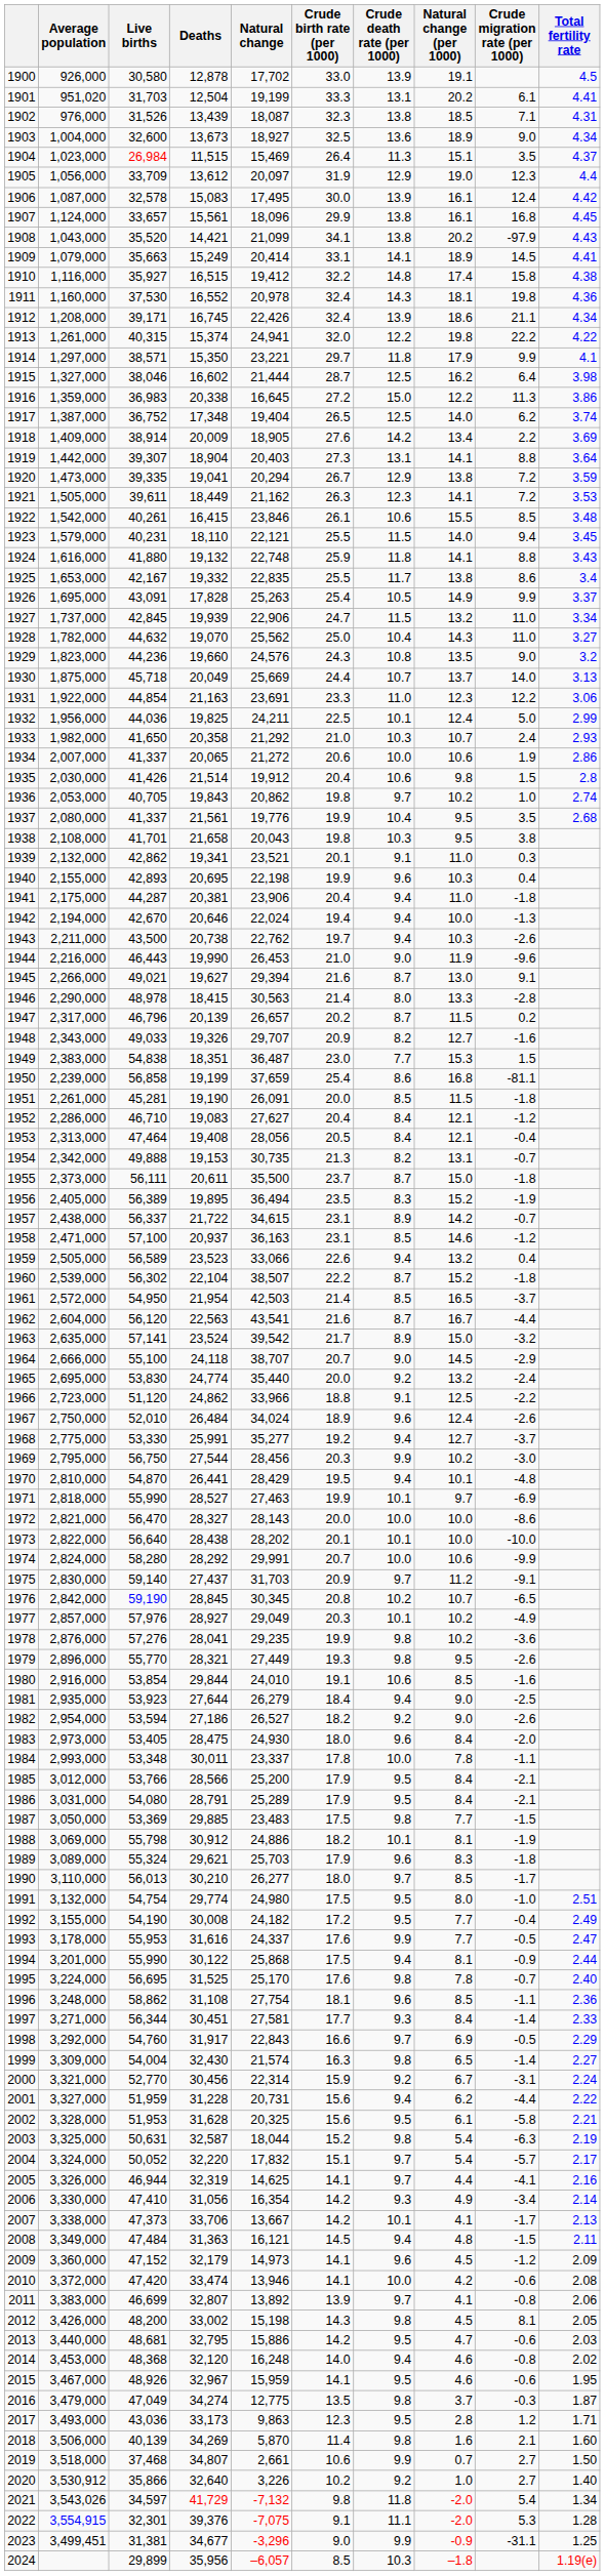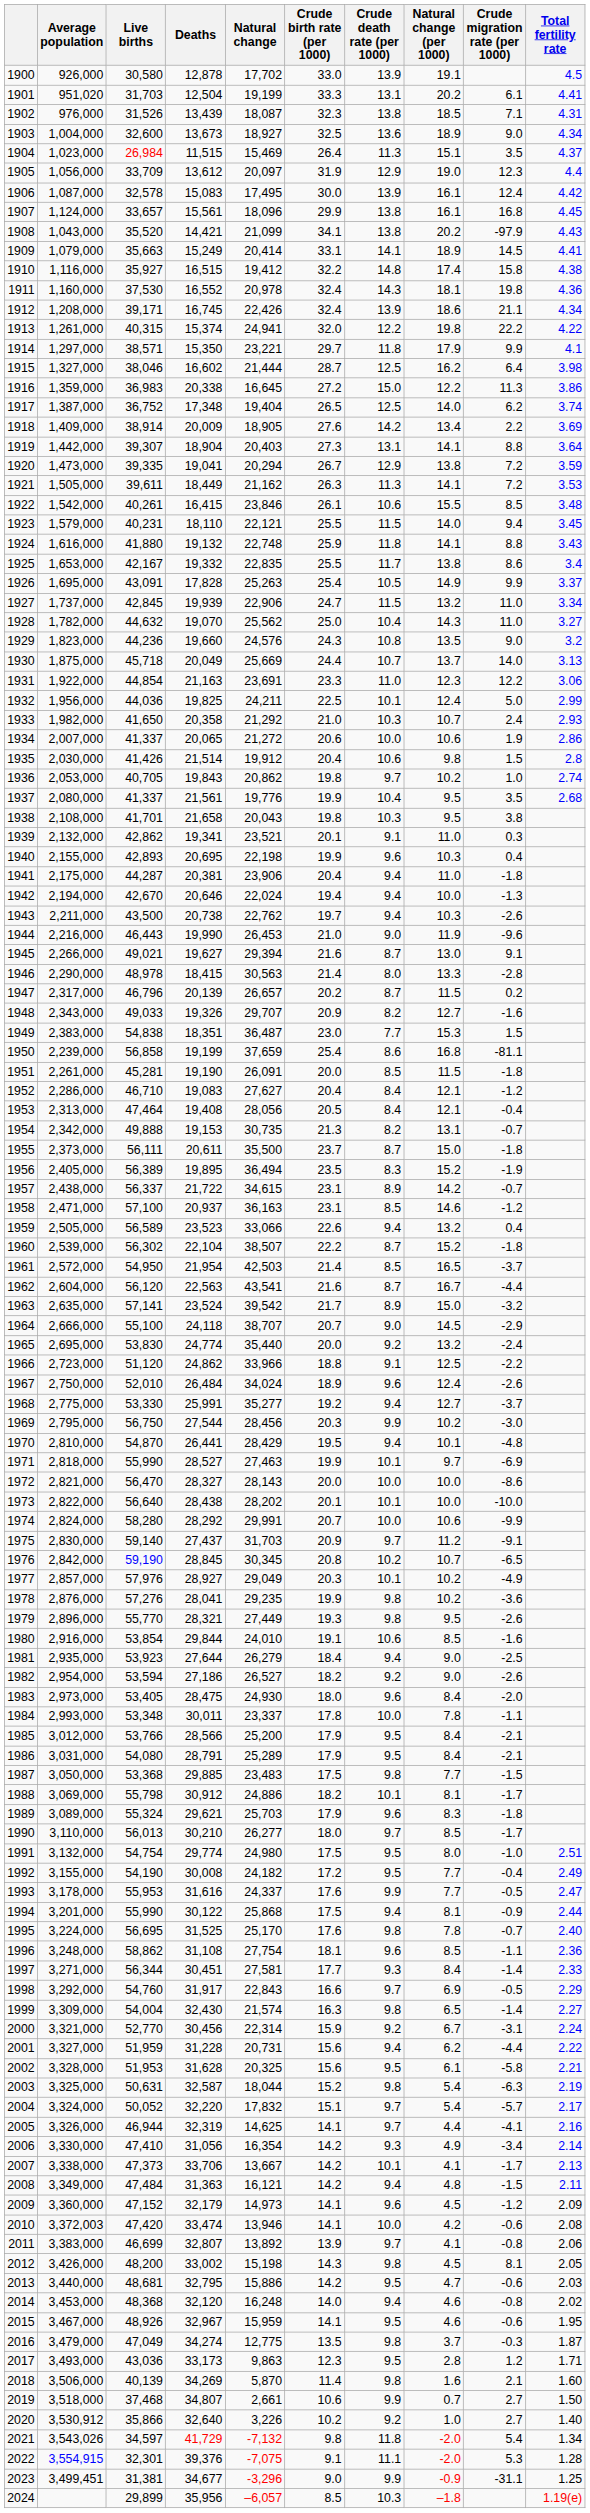1921 | Crude death rate (per 1000): 12.3 -> 11.3
1987 | Live births: 53,369 -> 53,368
1988 | Crude migration rate (per 1000): -1.9 -> -1.7
2008 | Crude birth rate (per 1000): 14.5 -> 14.2
2010 | Average population: 3,372,000 -> 3,372,003
